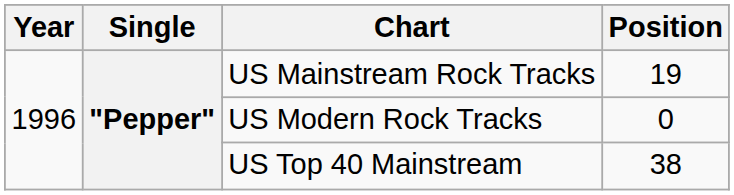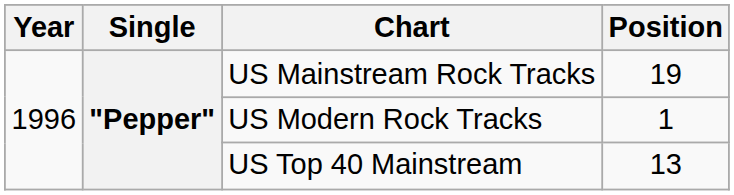US Modern Rock Tracks | Position: 0 -> 1
US Top 40 Mainstream | Position: 38 -> 13
